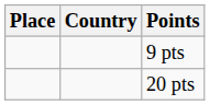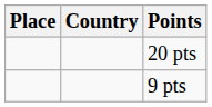rows swapped: 9 pts <-> 20 pts
